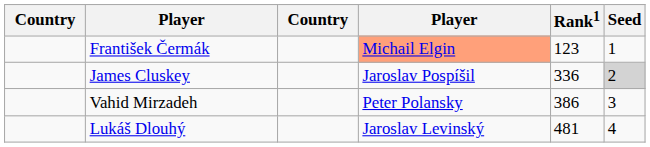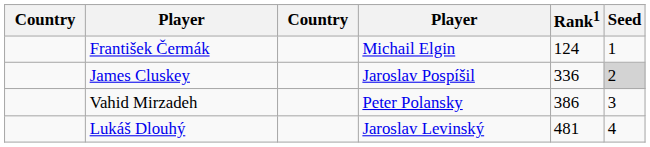František Čermák | column 4: lightsalmon background -> no background
František Čermák | Rank1: 123 -> 124
